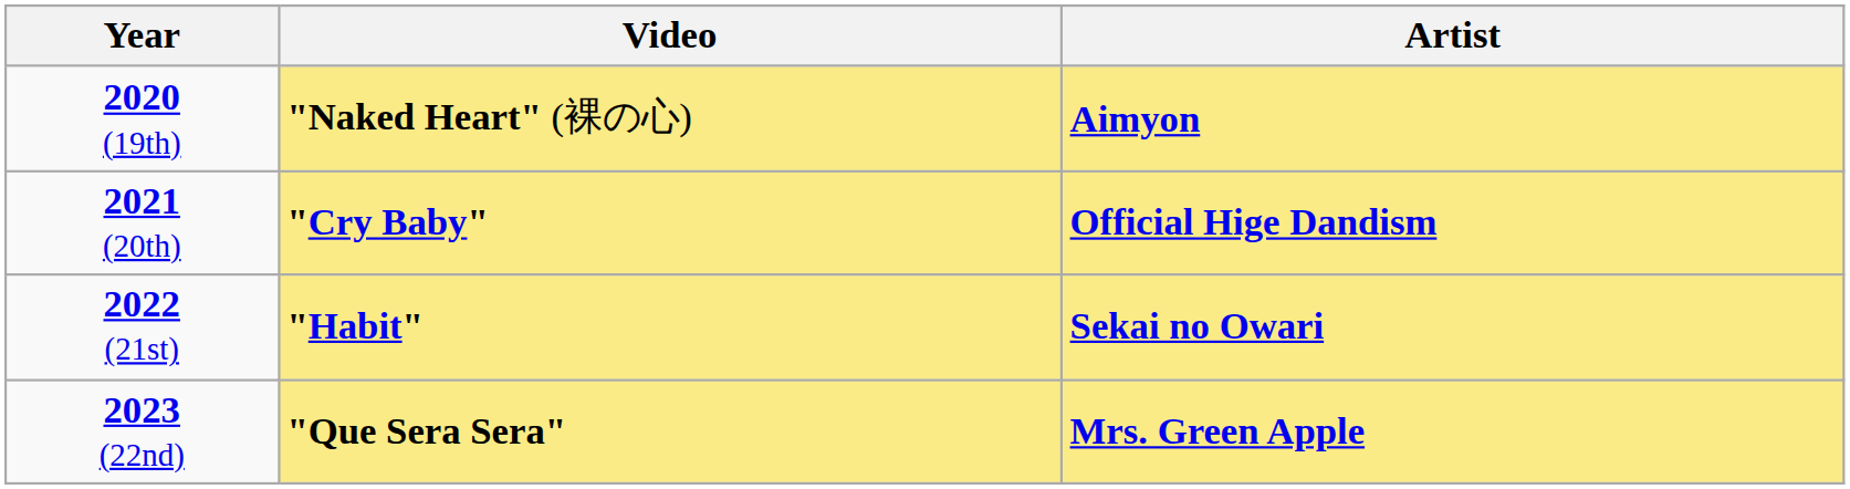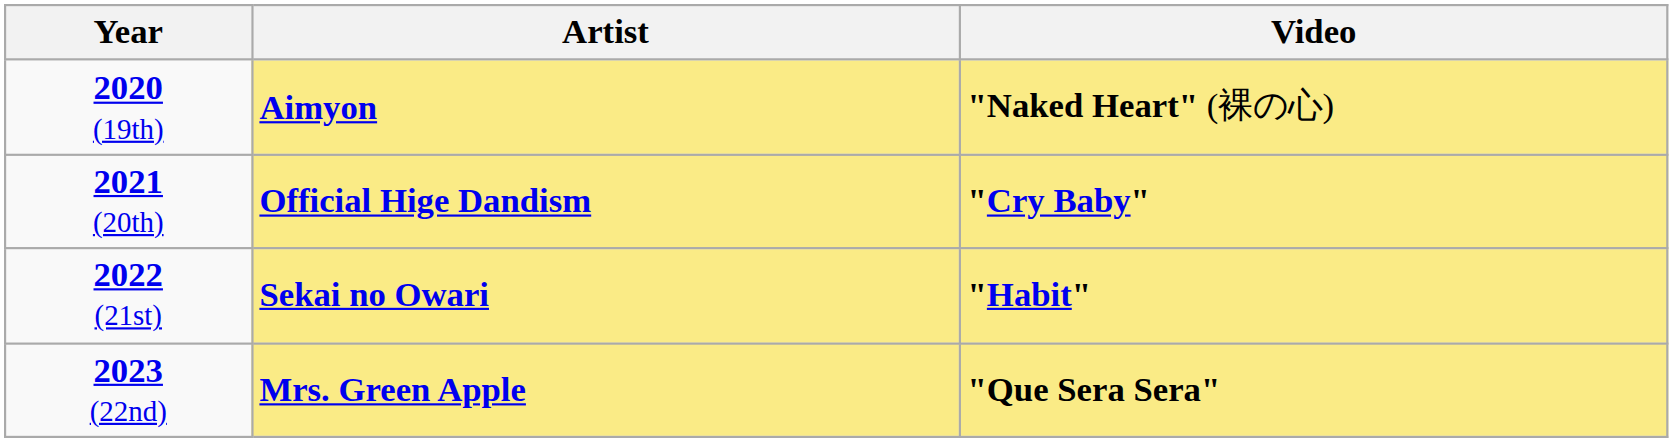columns swapped: Artist <-> Video
